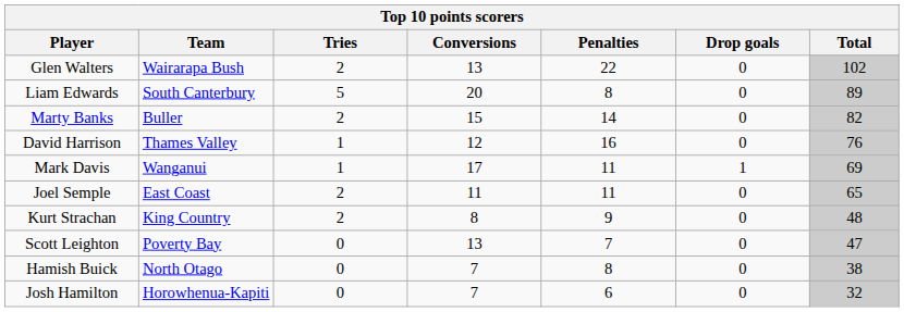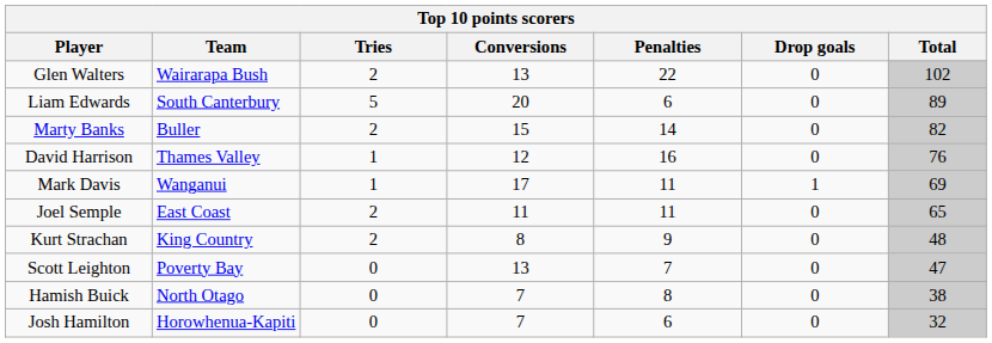Liam Edwards | Penalties: 8 -> 6
